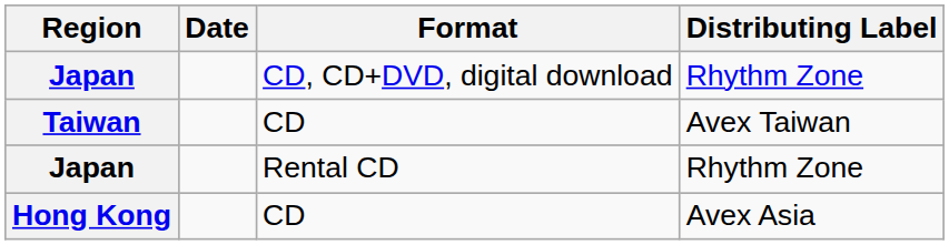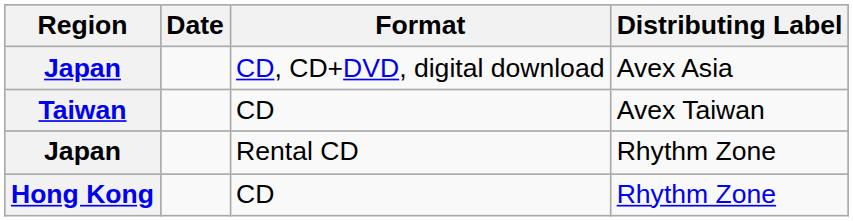Japan / CD, CD+DVD, digital download | Distributing Label: Rhythm Zone -> Avex Asia
Hong Kong | Distributing Label: Avex Asia -> Rhythm Zone
